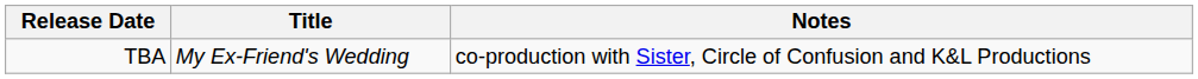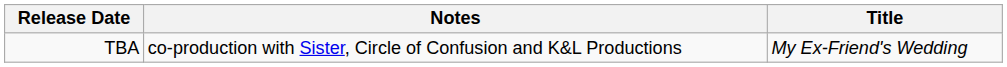columns swapped: Title <-> Notes
